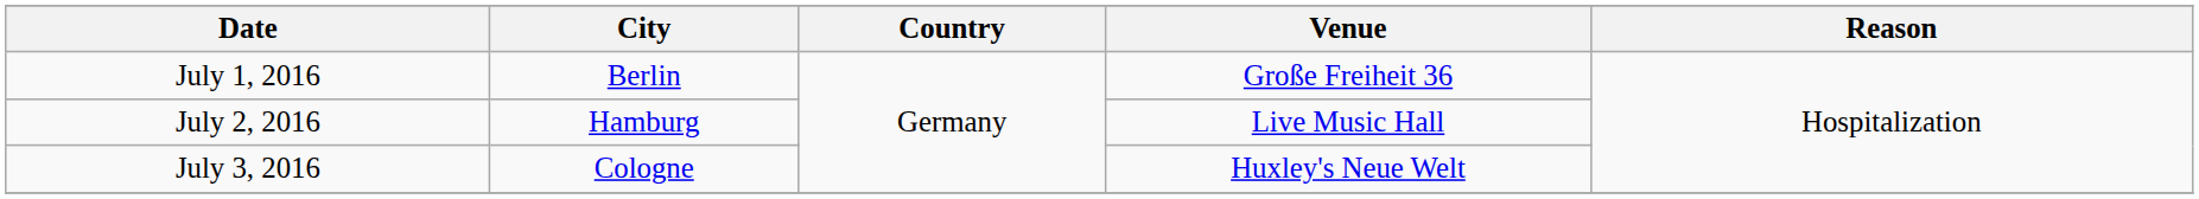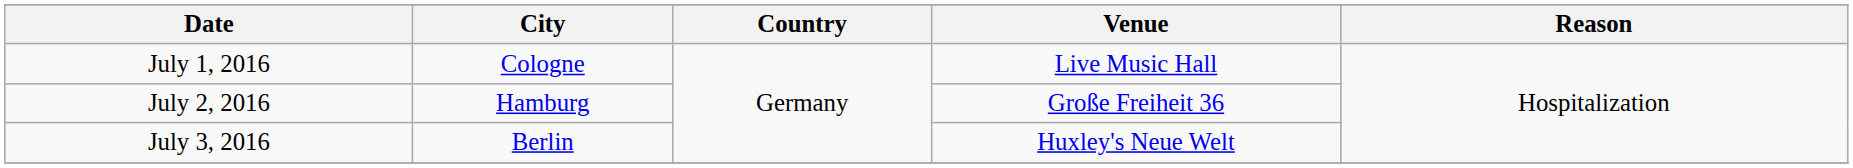July 1, 2016 | City: Berlin -> Cologne
July 1, 2016 | Venue: Große Freiheit 36 -> Live Music Hall
July 2, 2016 | Venue: Live Music Hall -> Große Freiheit 36
July 3, 2016 | City: Cologne -> Berlin
